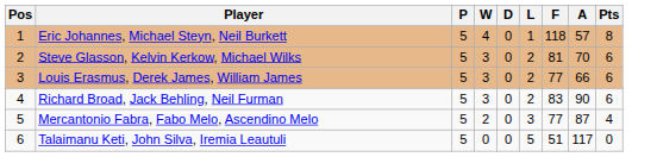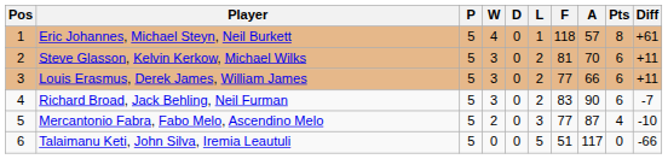+ column: Diff | +61 | +11 | +11 | -7 | -10 | -66
